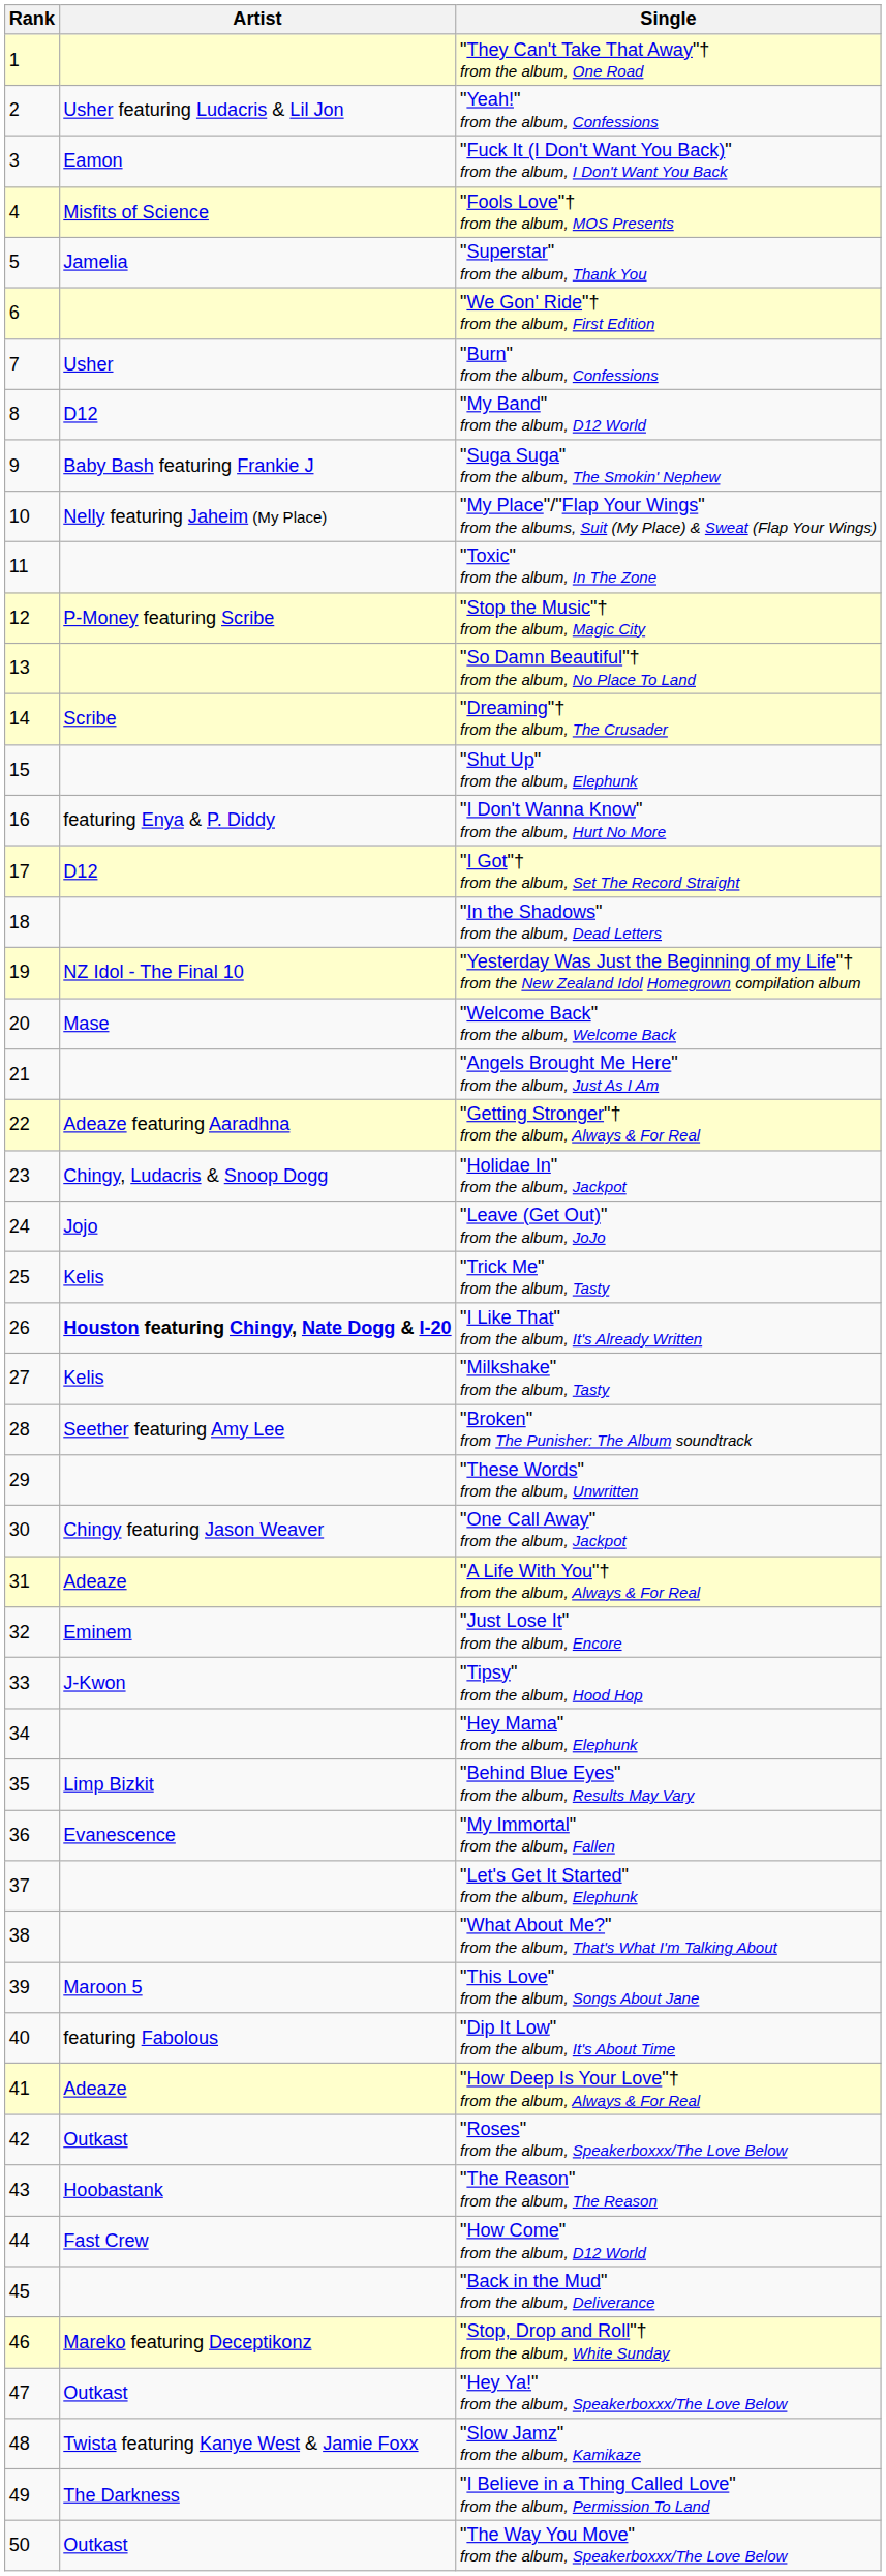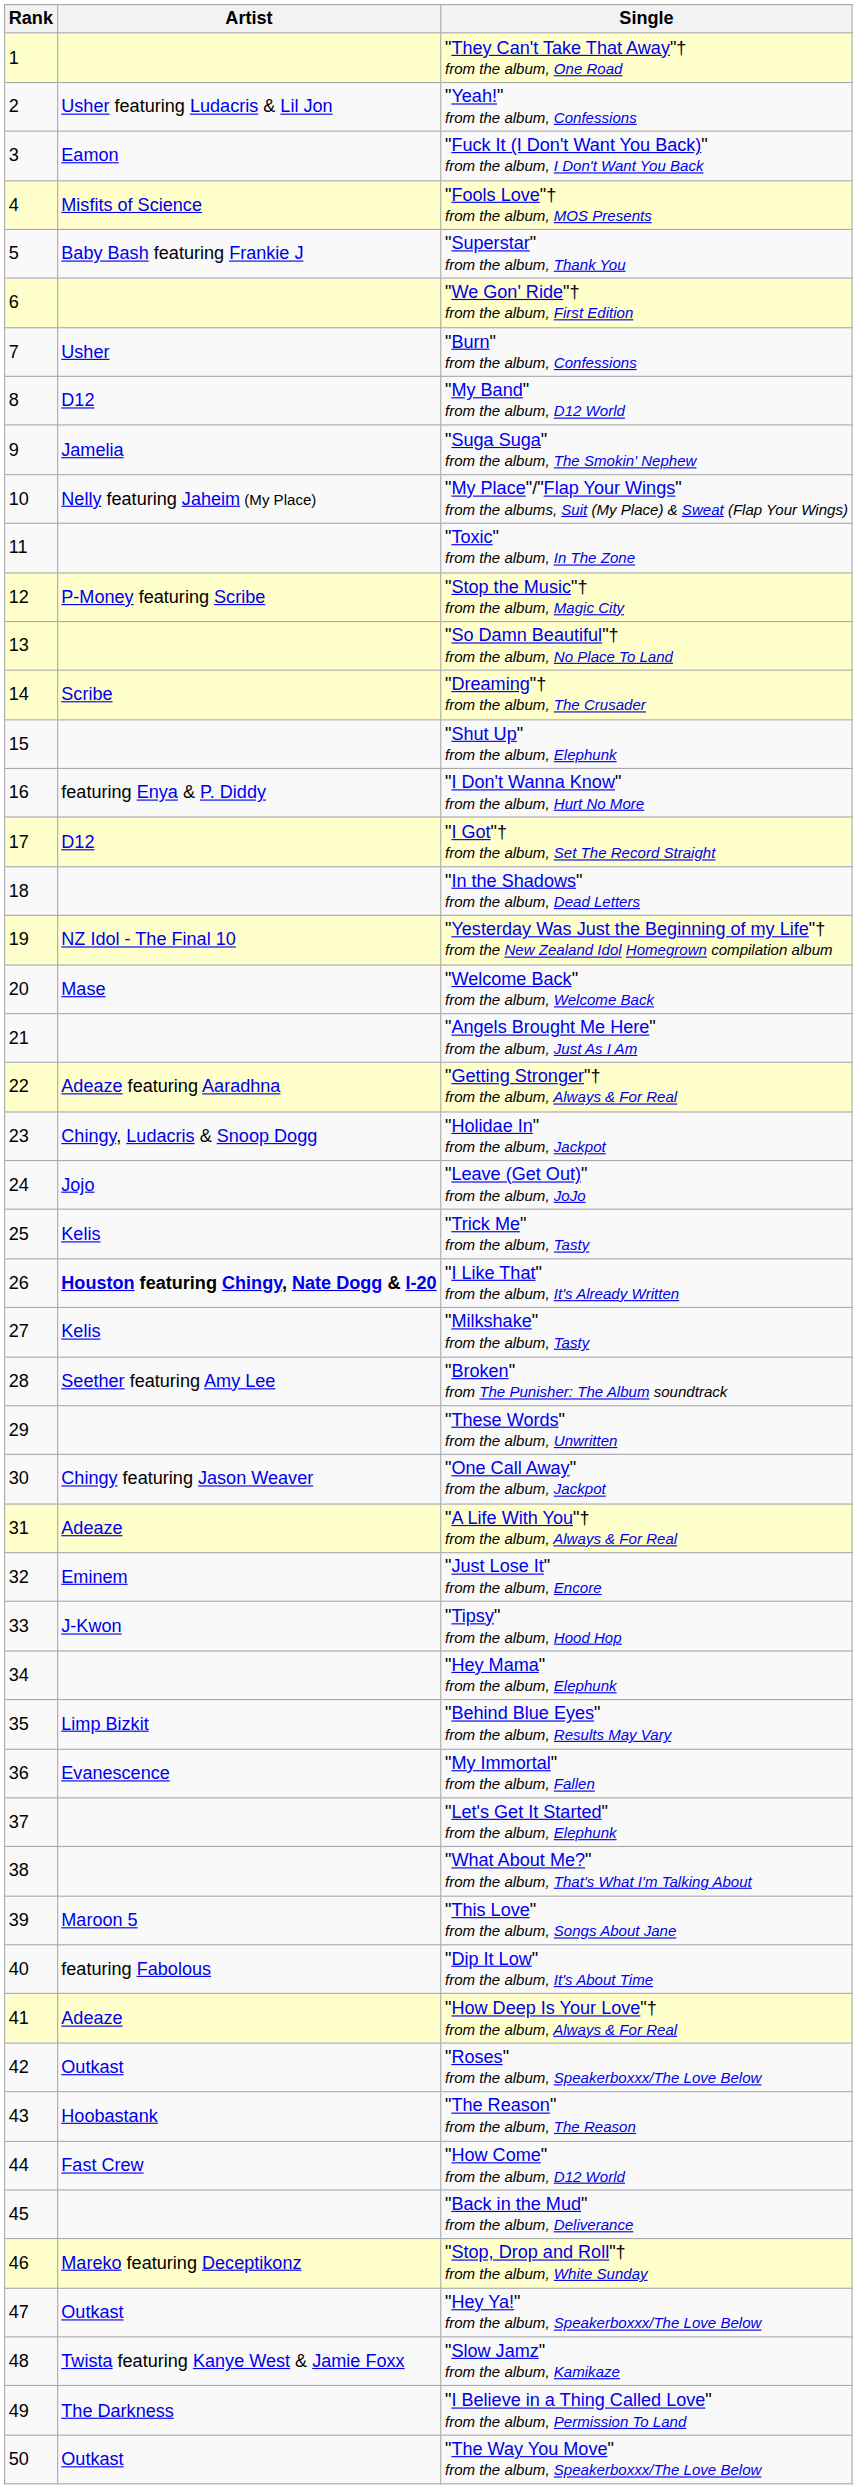"Superstar" from the album, Thank You | Artist: Jamelia -> Baby Bash featuring Frankie J
"Suga Suga" from the album, The Smokin' Nephew | Artist: Baby Bash featuring Frankie J -> Jamelia
